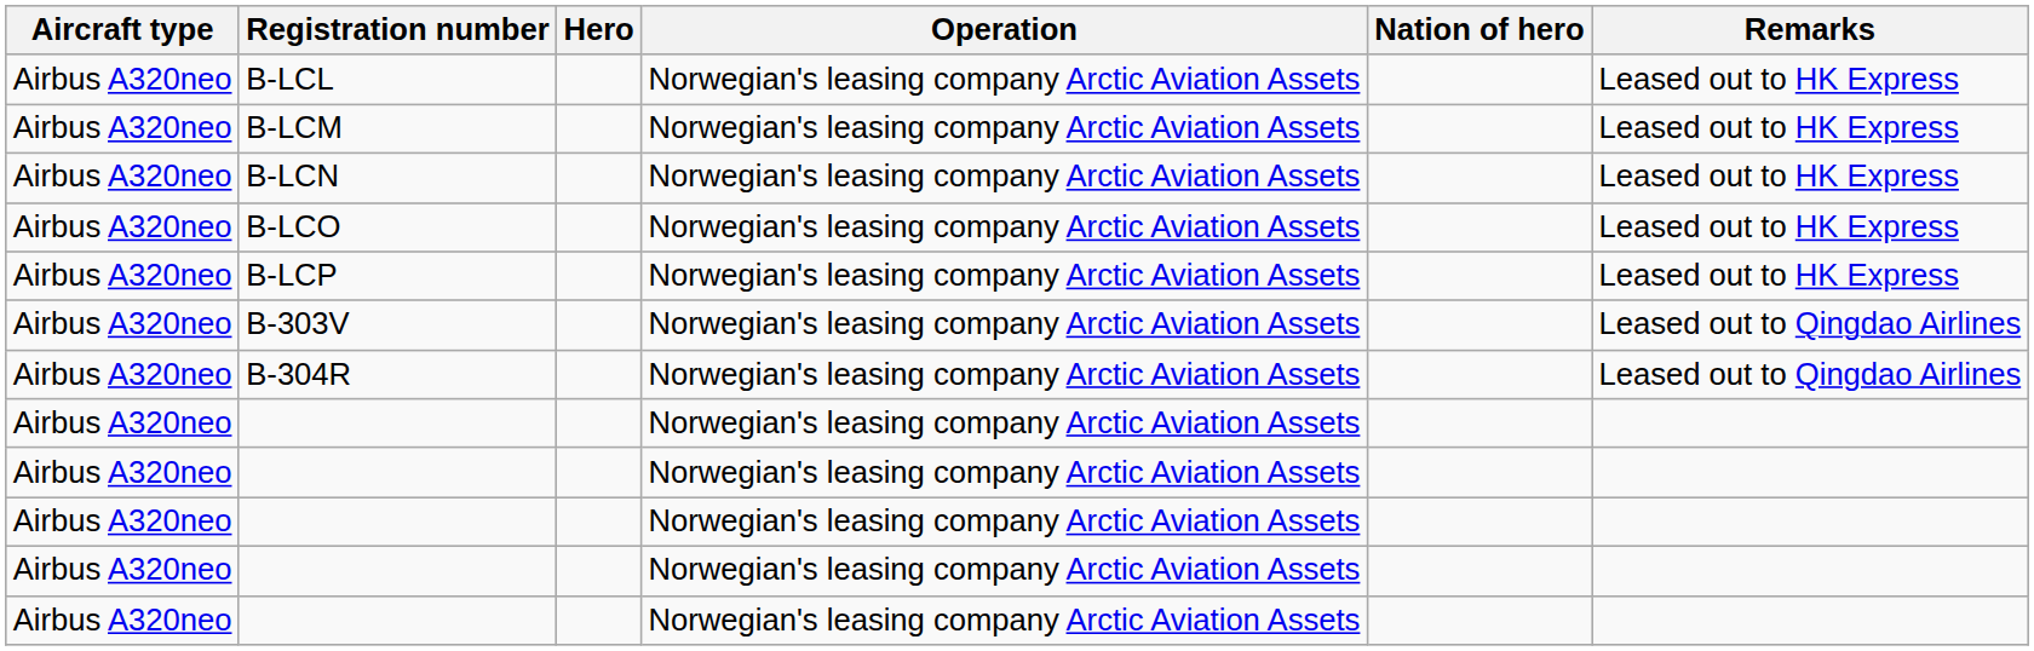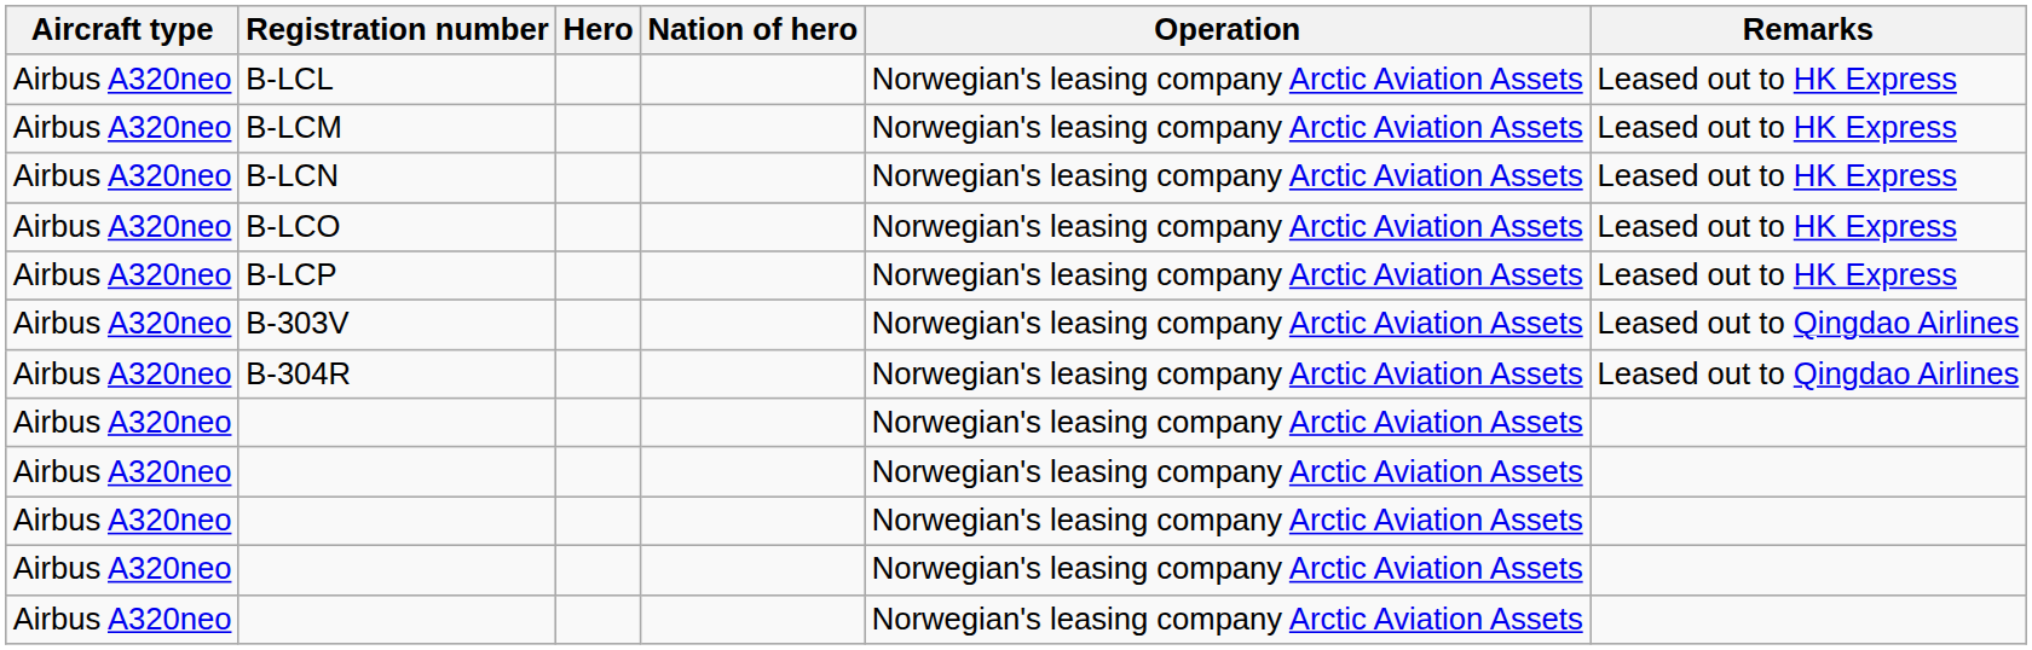columns swapped: Nation of hero <-> Operation
